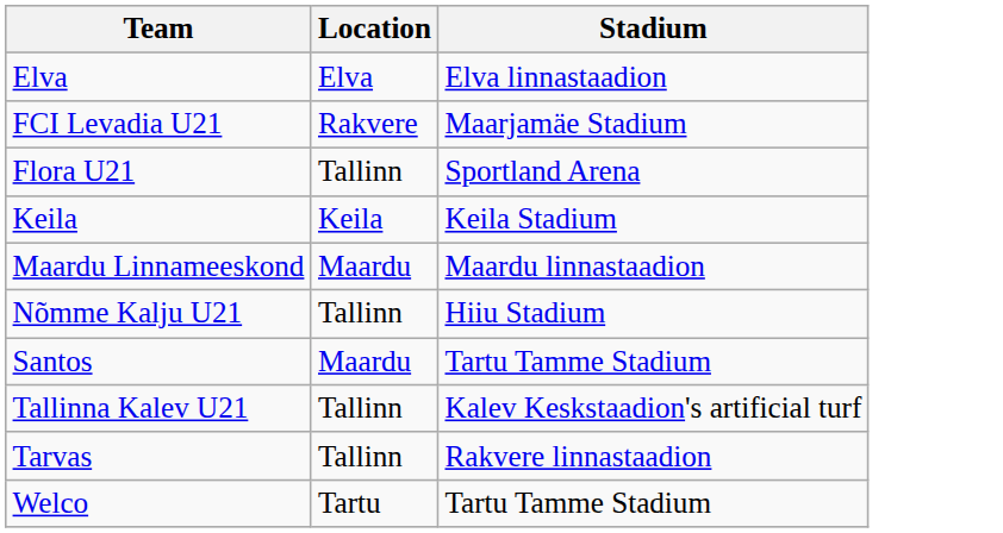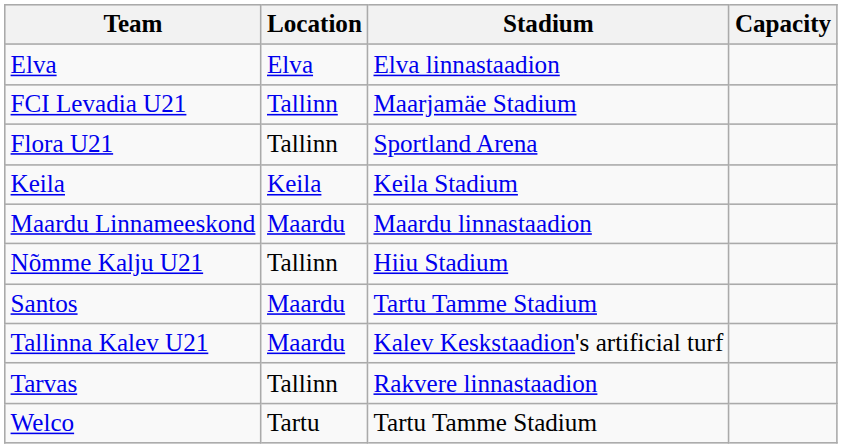+ column: Capacity
FCI Levadia U21 | Location: Rakvere -> Tallinn
Tallinna Kalev U21 | Location: Tallinn -> Maardu
